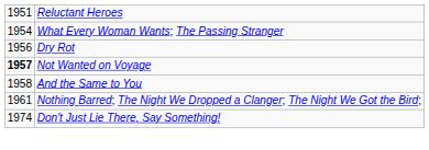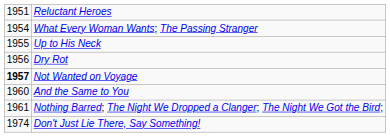+ row: 1955 | Up to His Neck
And the Same to You | column 1: 1958 -> 1960
